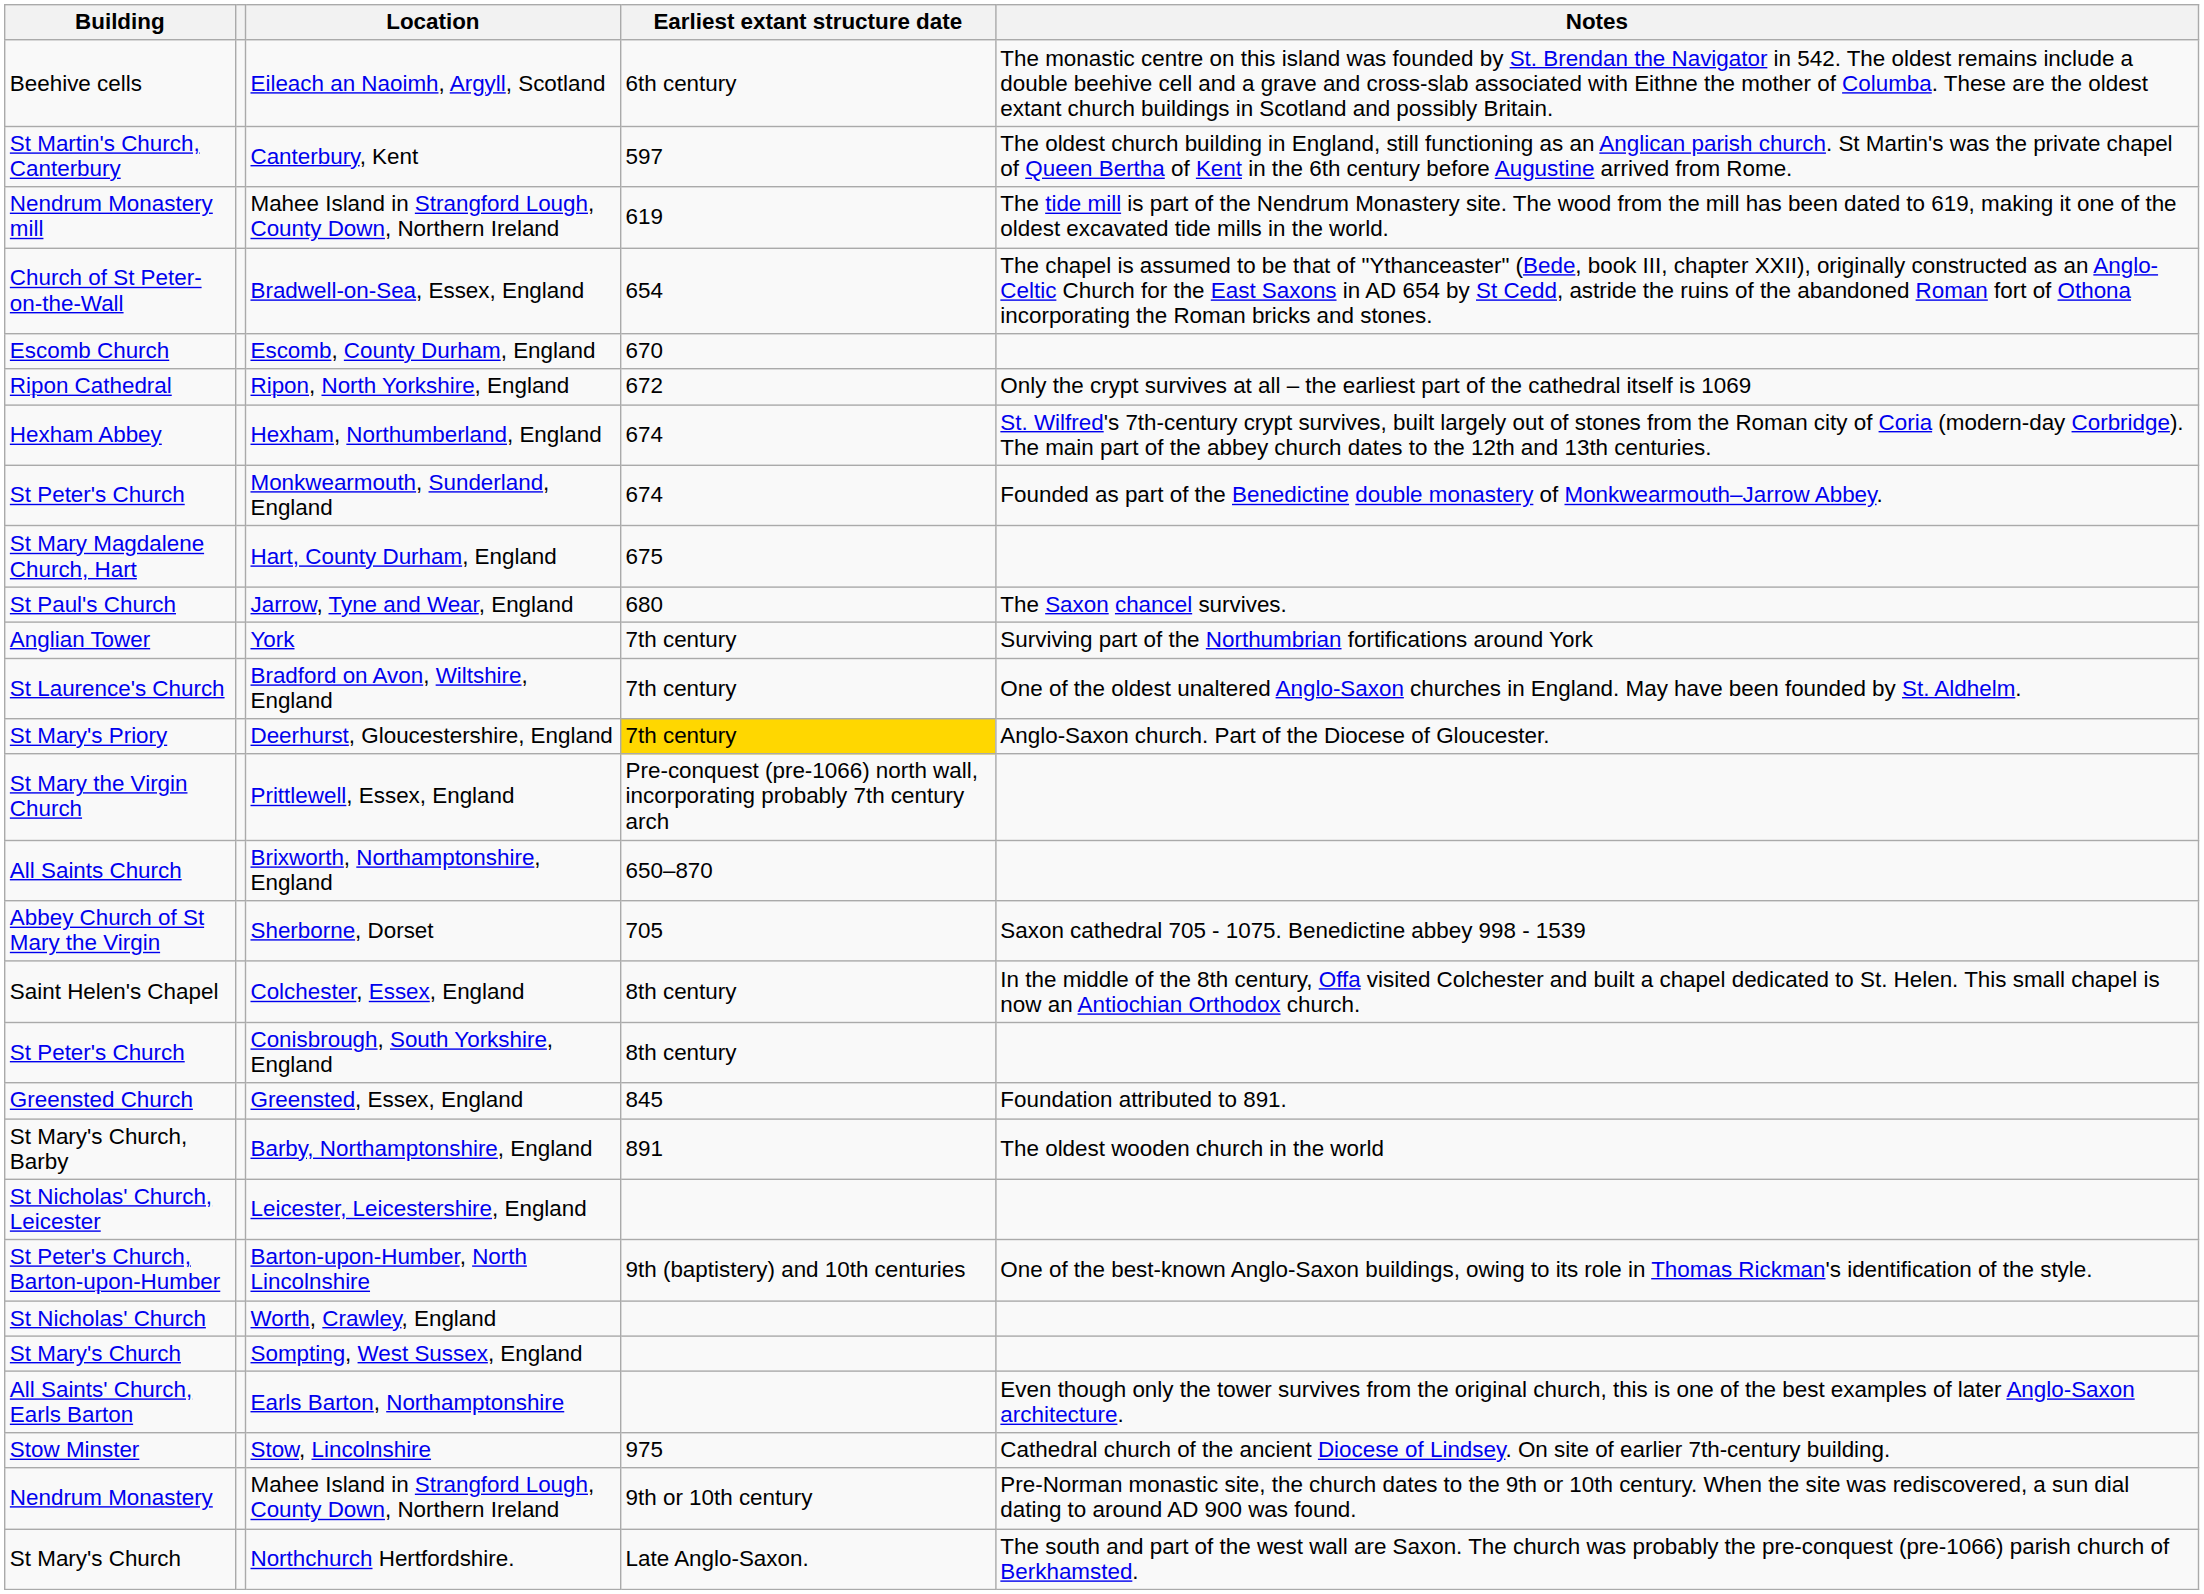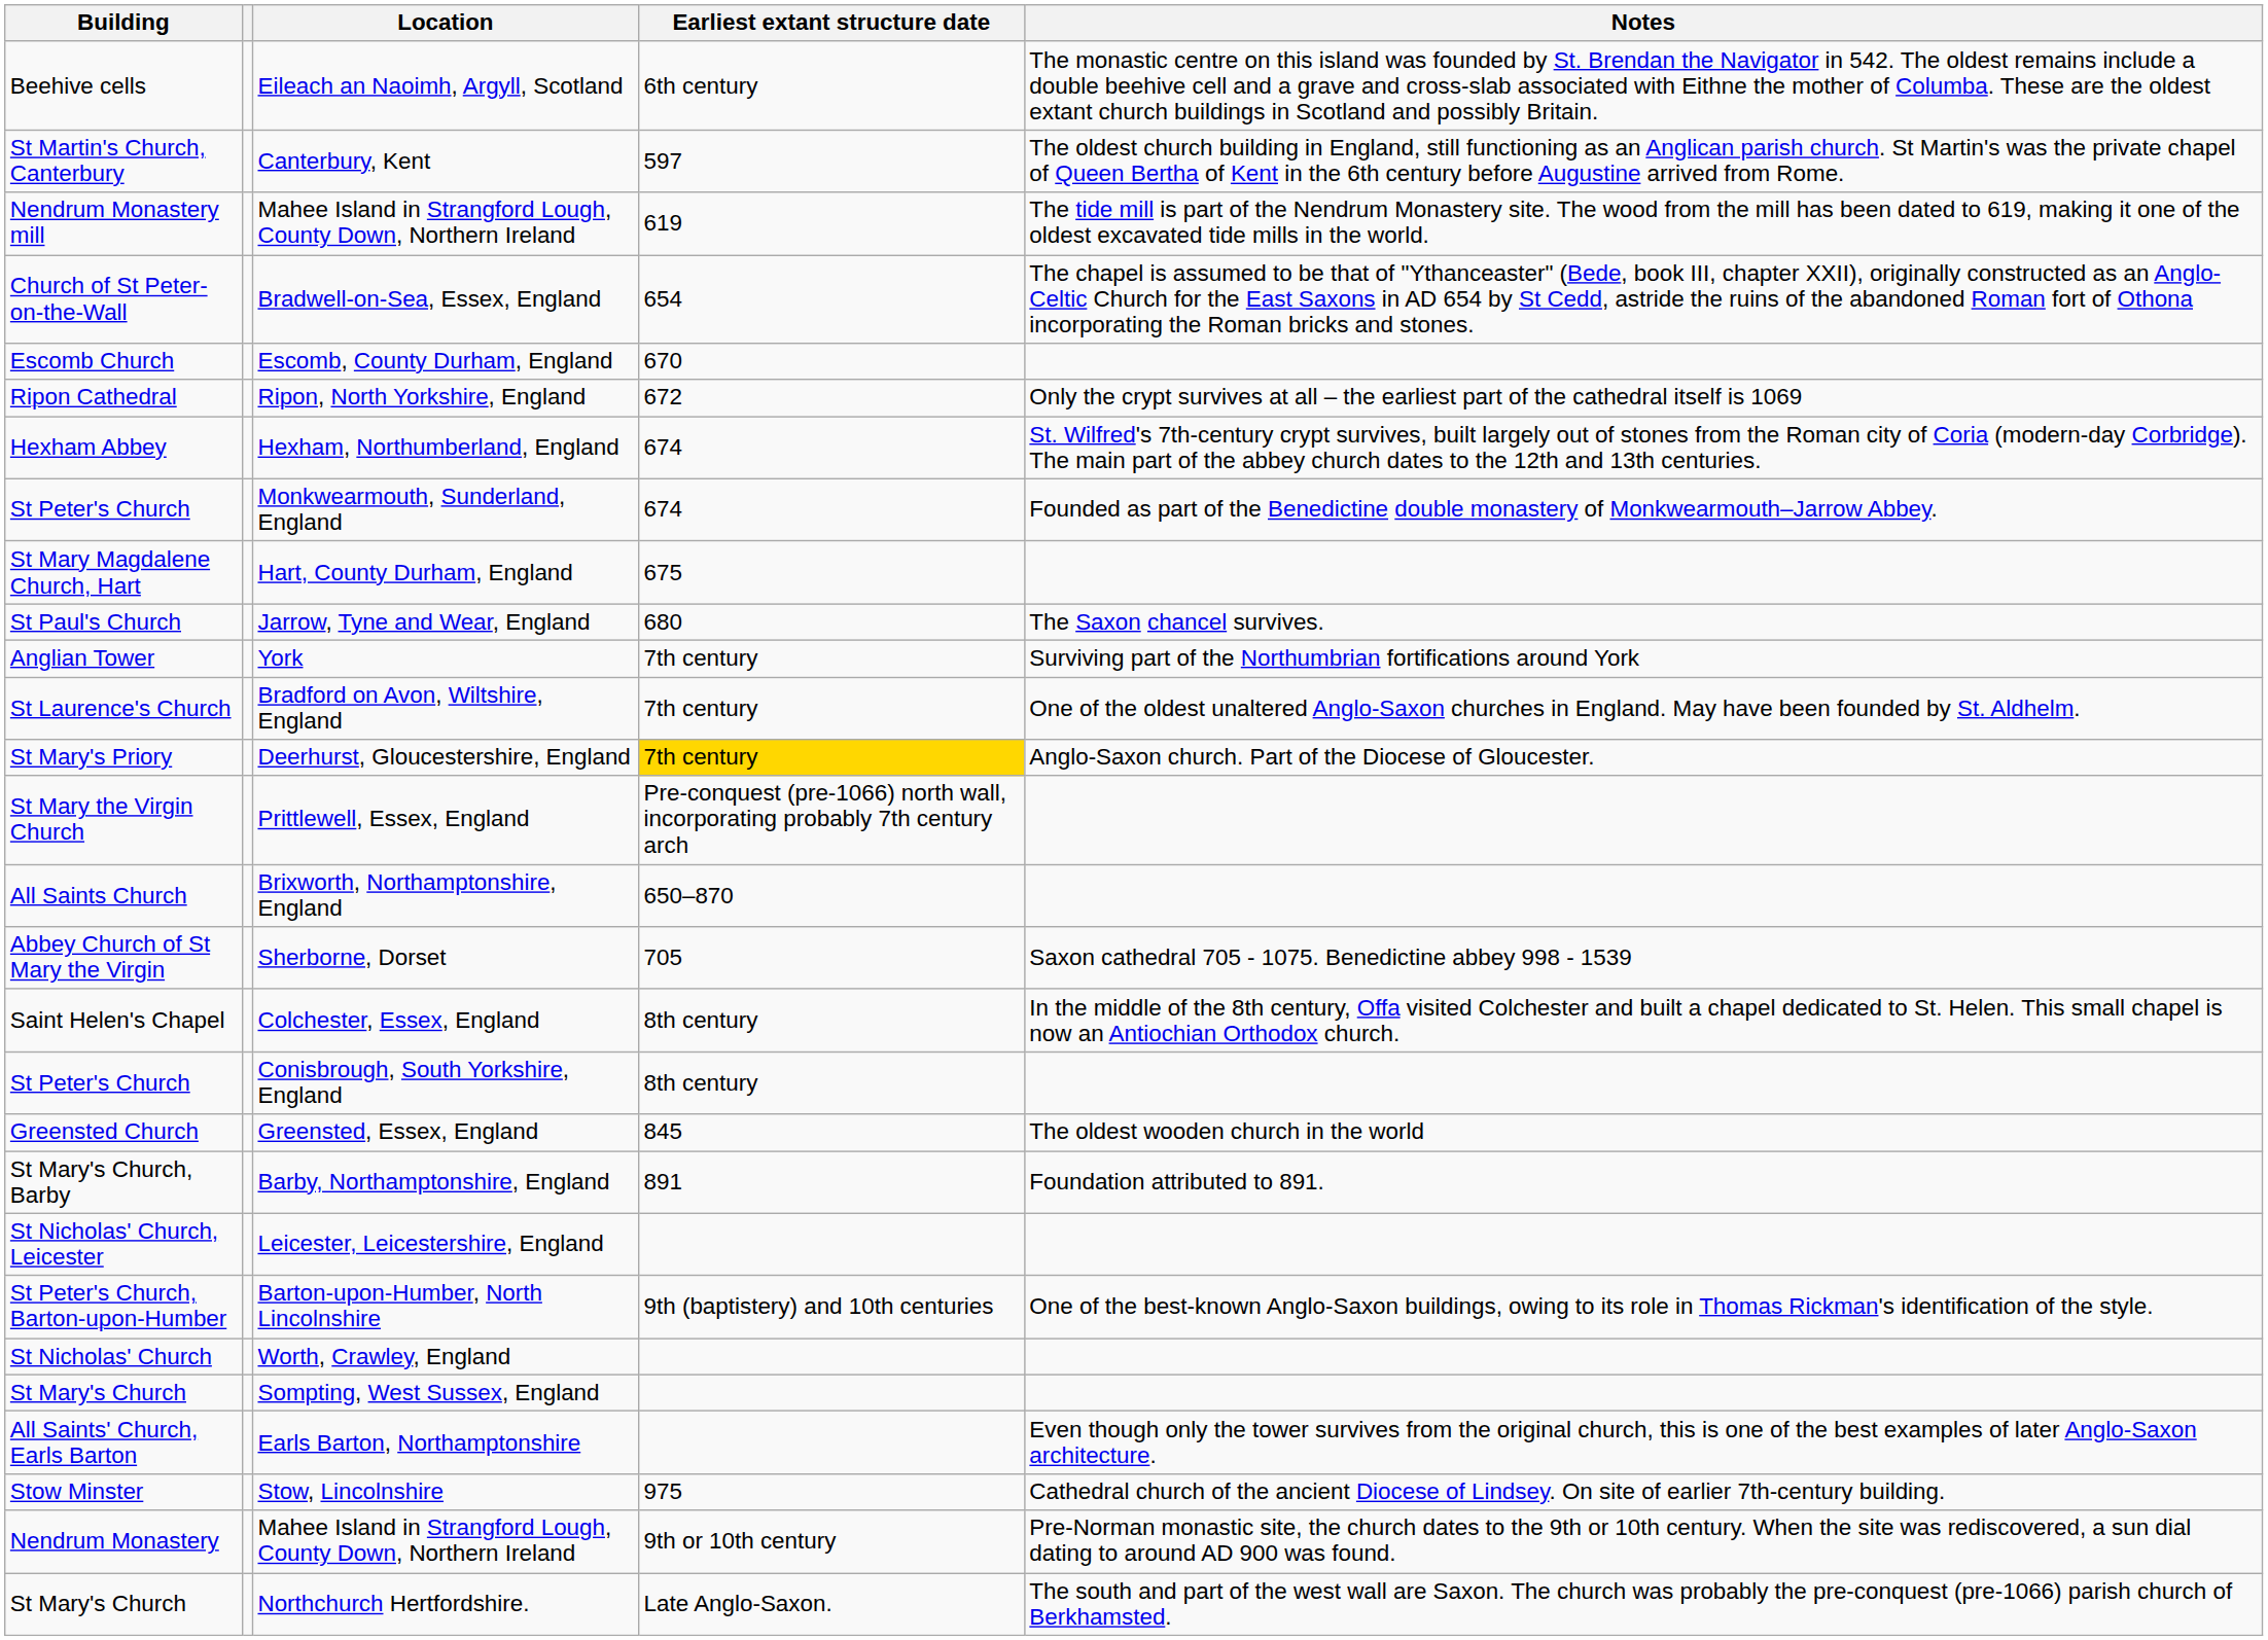Greensted, Essex, England | Notes: Foundation attributed to 891. -> The oldest wooden church in the world
Barby, Northamptonshire, England | Notes: The oldest wooden church in the world -> Foundation attributed to 891.
